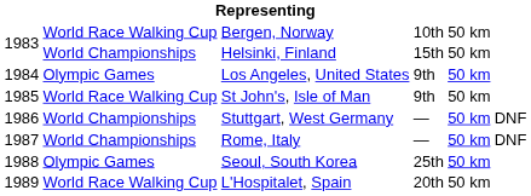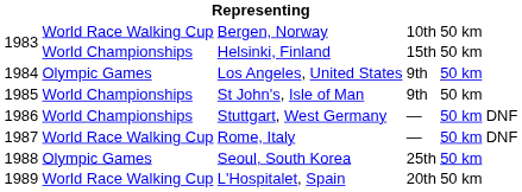St John's, Isle of Man | column 2: World Race Walking Cup -> World Championships
Rome, Italy | column 2: World Championships -> World Race Walking Cup
